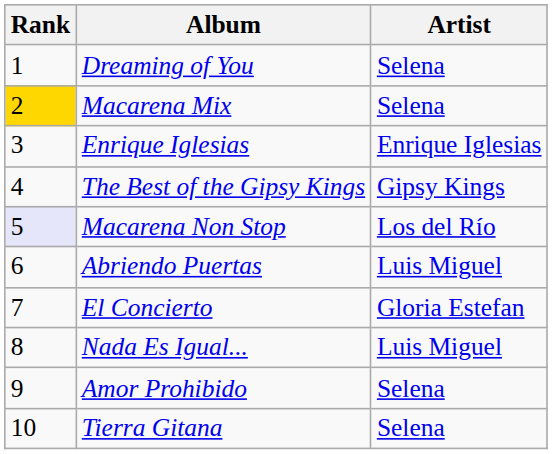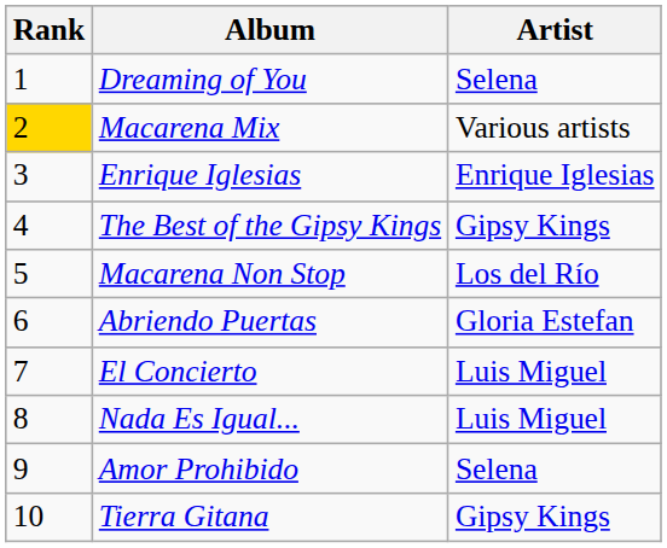Macarena Mix | Artist: Selena -> Various artists
Macarena Non Stop | Rank: lavender background -> no background
Abriendo Puertas | Artist: Luis Miguel -> Gloria Estefan
El Concierto | Artist: Gloria Estefan -> Luis Miguel
Tierra Gitana | Artist: Selena -> Gipsy Kings
